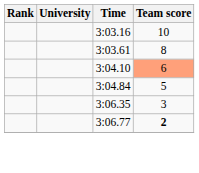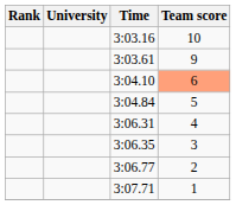3:03.61 | Team score: 8 -> 9
+ row: 3:06.31 | 4
3:06.77 | Team score: bold -> normal
+ row: 3:07.71 | 1
